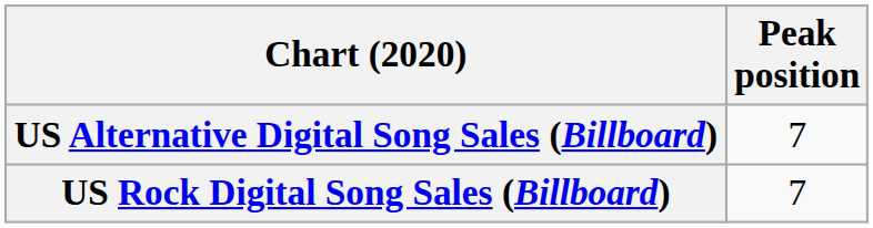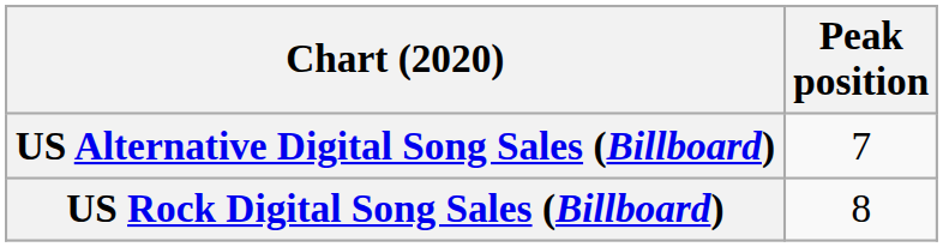US Rock Digital Song Sales (Billboard) | Peak position: 7 -> 8
